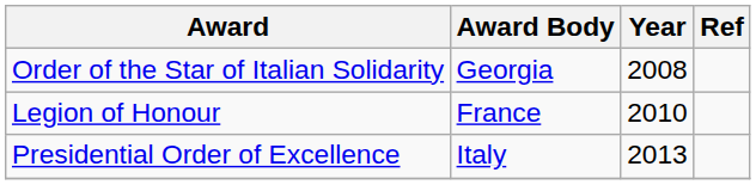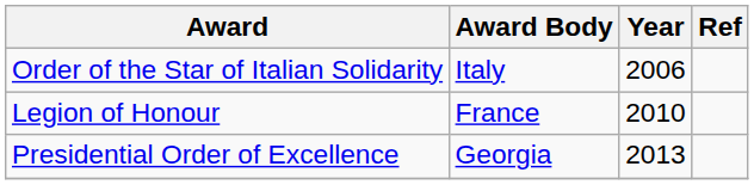Order of the Star of Italian Solidarity | Award Body: Georgia -> Italy
Order of the Star of Italian Solidarity | Year: 2008 -> 2006
Presidential Order of Excellence | Award Body: Italy -> Georgia
